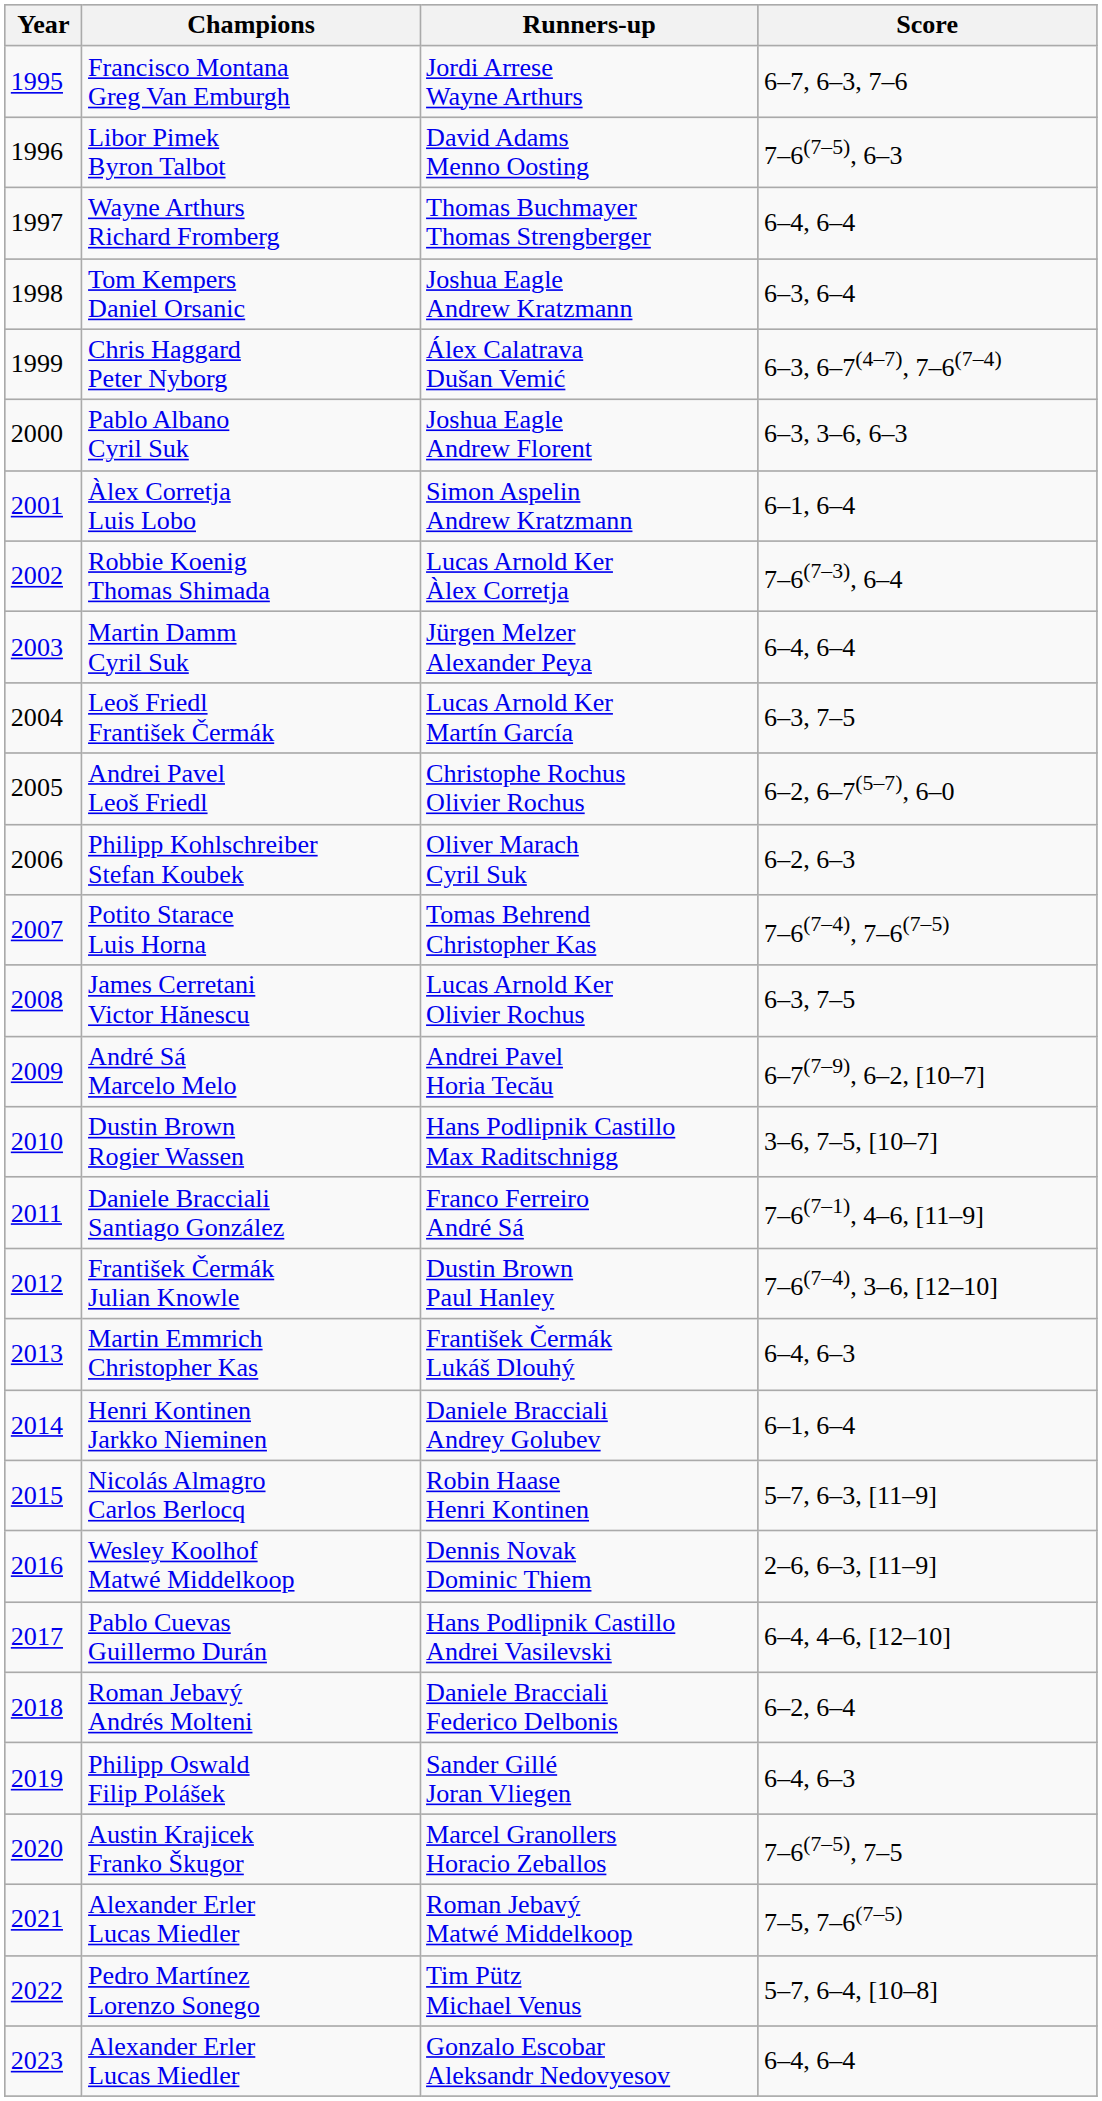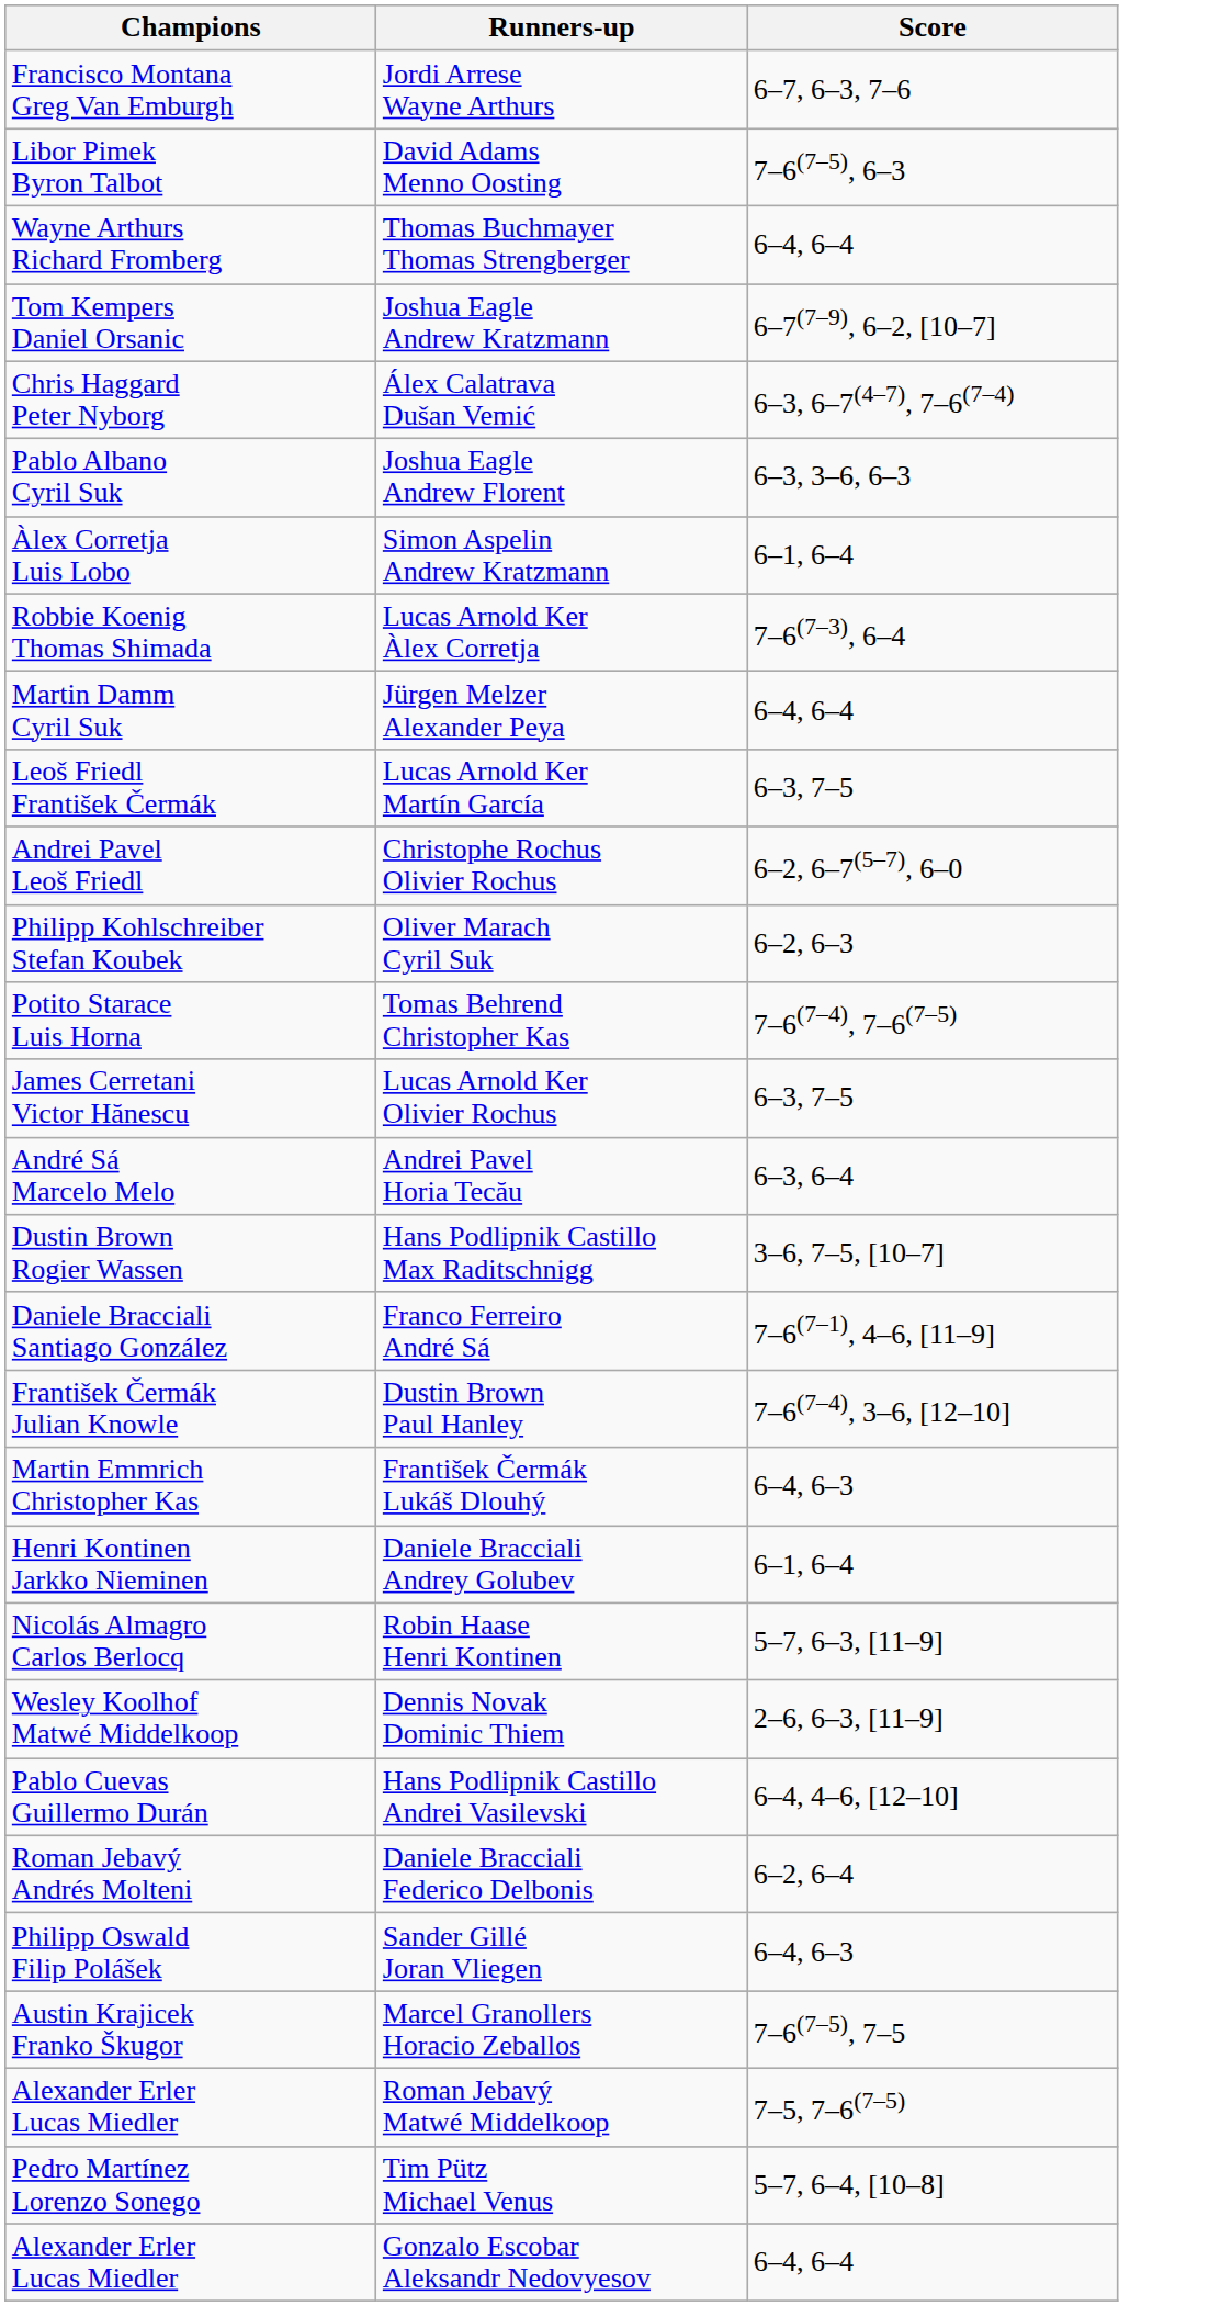- column: Year | 1995 | 1996 | 1997 | 1998 | 1999 | 2000 | 2001 | 2002 | 2003 | 2004 | 2005 | 2006 | 2007 | 2008 | 2009 | 2010 | 2011 | 2012 | 2013 | 2014 | 2015 | 2016 | 2017 | 2018 | 2019 | 2020 | 2021 | 2022 | 2023
Joshua Eagle Andrew Kratzmann | Score: 6–3, 6–4 -> 6–7(7–9), 6–2, [10–7]
Andrei Pavel Horia Tecău | Score: 6–7(7–9), 6–2, [10–7] -> 6–3, 6–4
